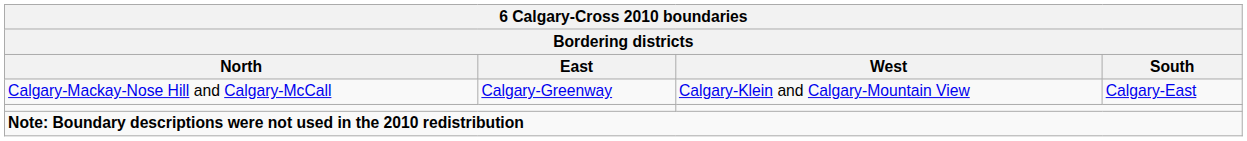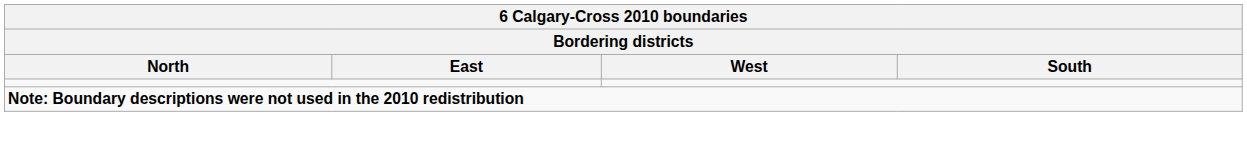- row: Calgary-Mackay-Nose Hill and Calgary-McCall | Calgary-Greenway | Calgary-Klein and Calgary-Mountain View | Calgary-East
